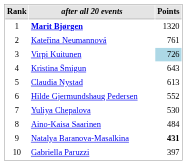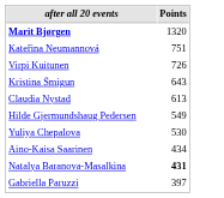- column: Rank | 1 | 2 | 3 | 4 | 5 | 6 | 7 | 8 | 9 | 10
Kateřina Neumannová | Points: 761 -> 751
Virpi Kuitunen | Points: lightblue background -> no background
Hilde Gjermundshaug Pedersen | Points: 552 -> 549
Aino-Kaisa Saarinen | Points: 484 -> 434
